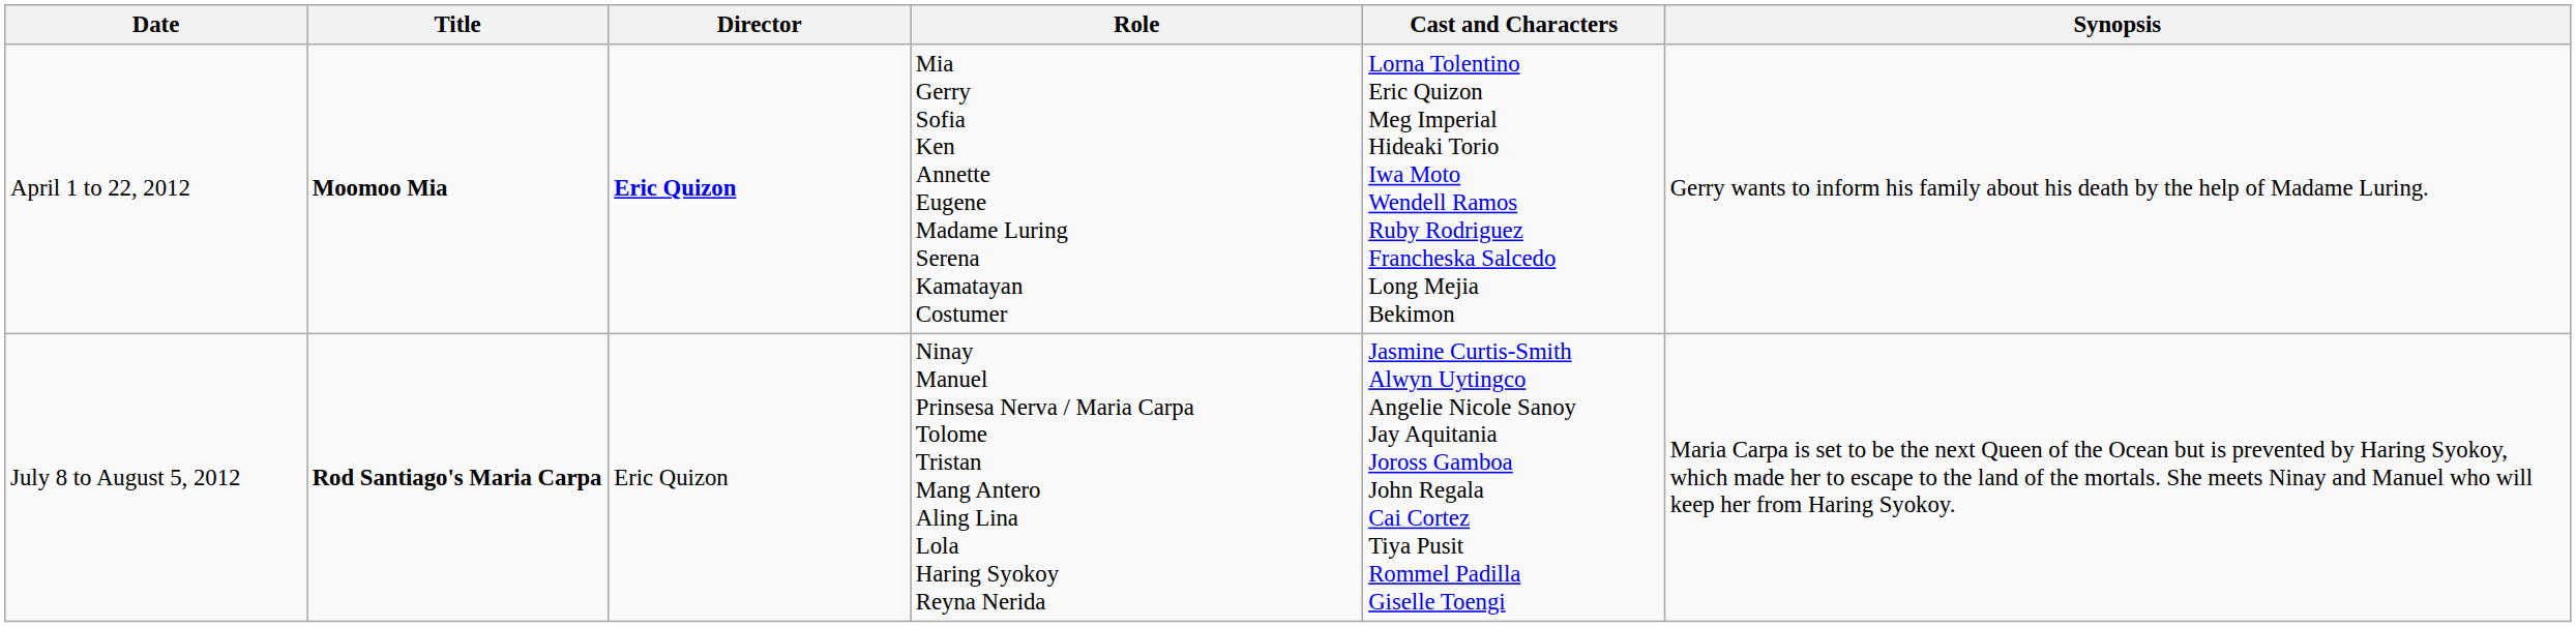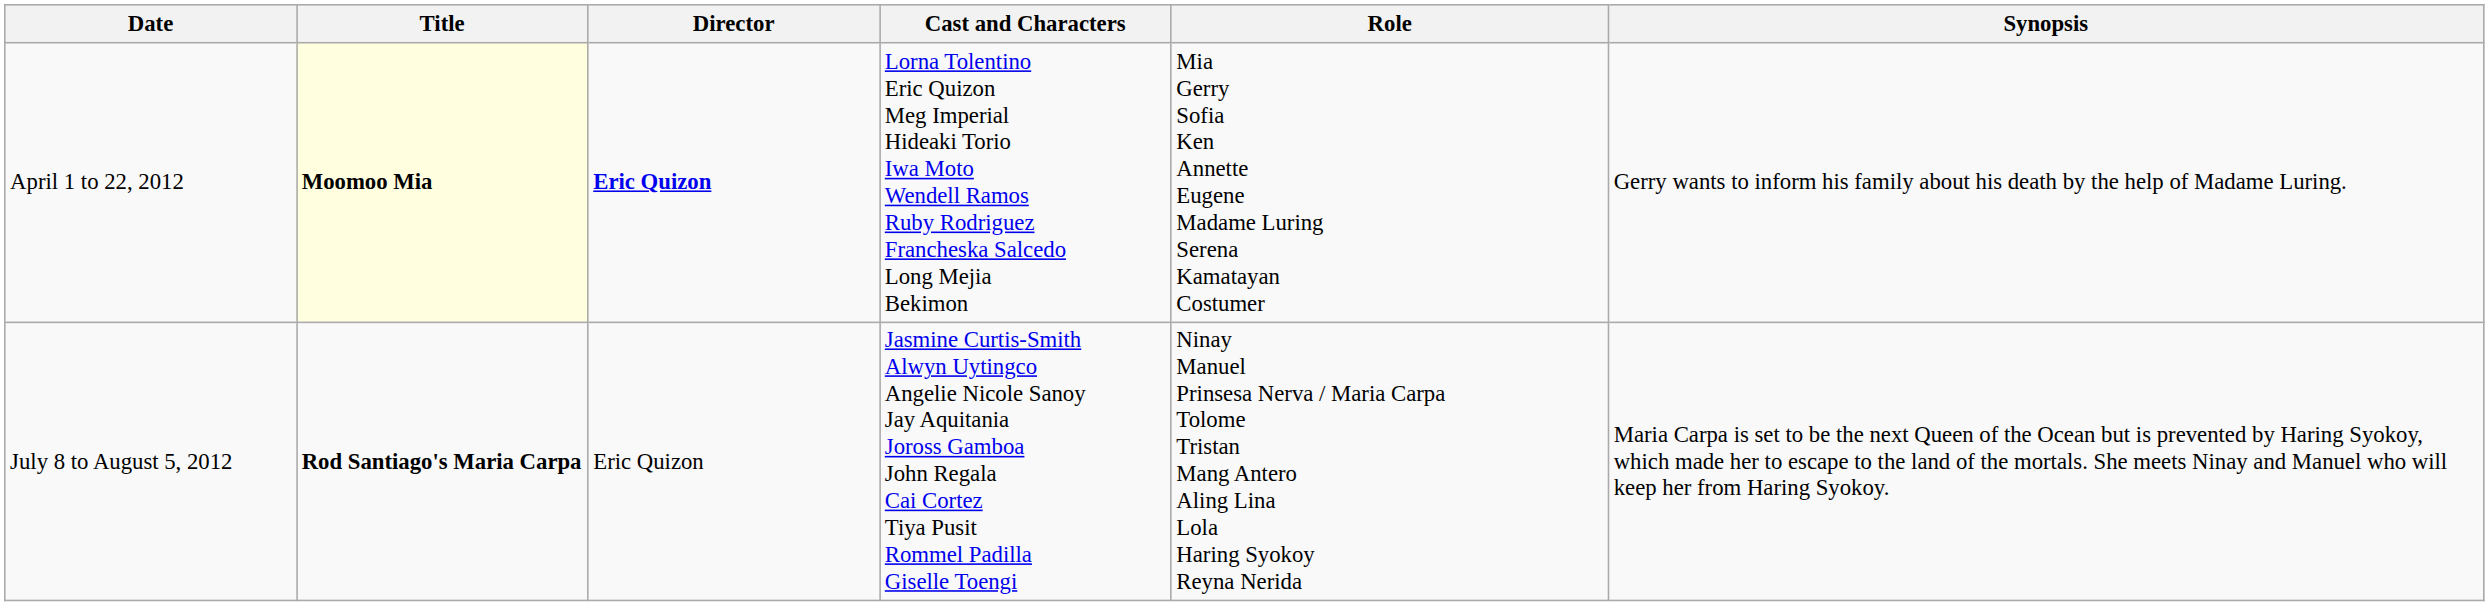columns swapped: Cast and Characters <-> Role
April 1 to 22, 2012 | Title: no background -> lightyellow background
